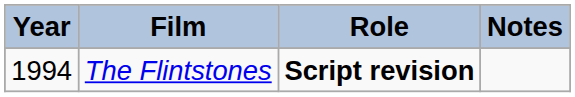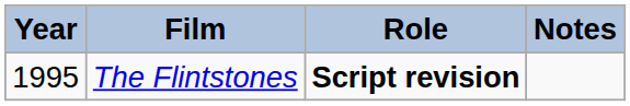The Flintstones | Year: 1994 -> 1995
